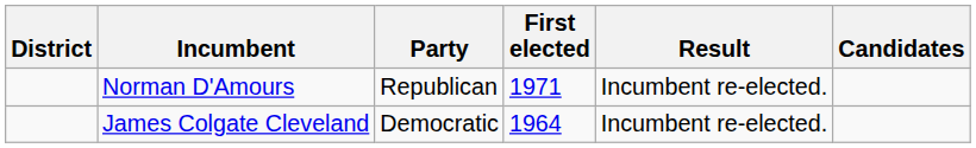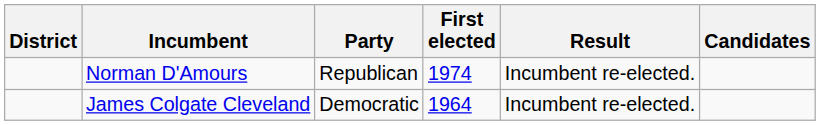Norman D'Amours | First elected: 1971 -> 1974
